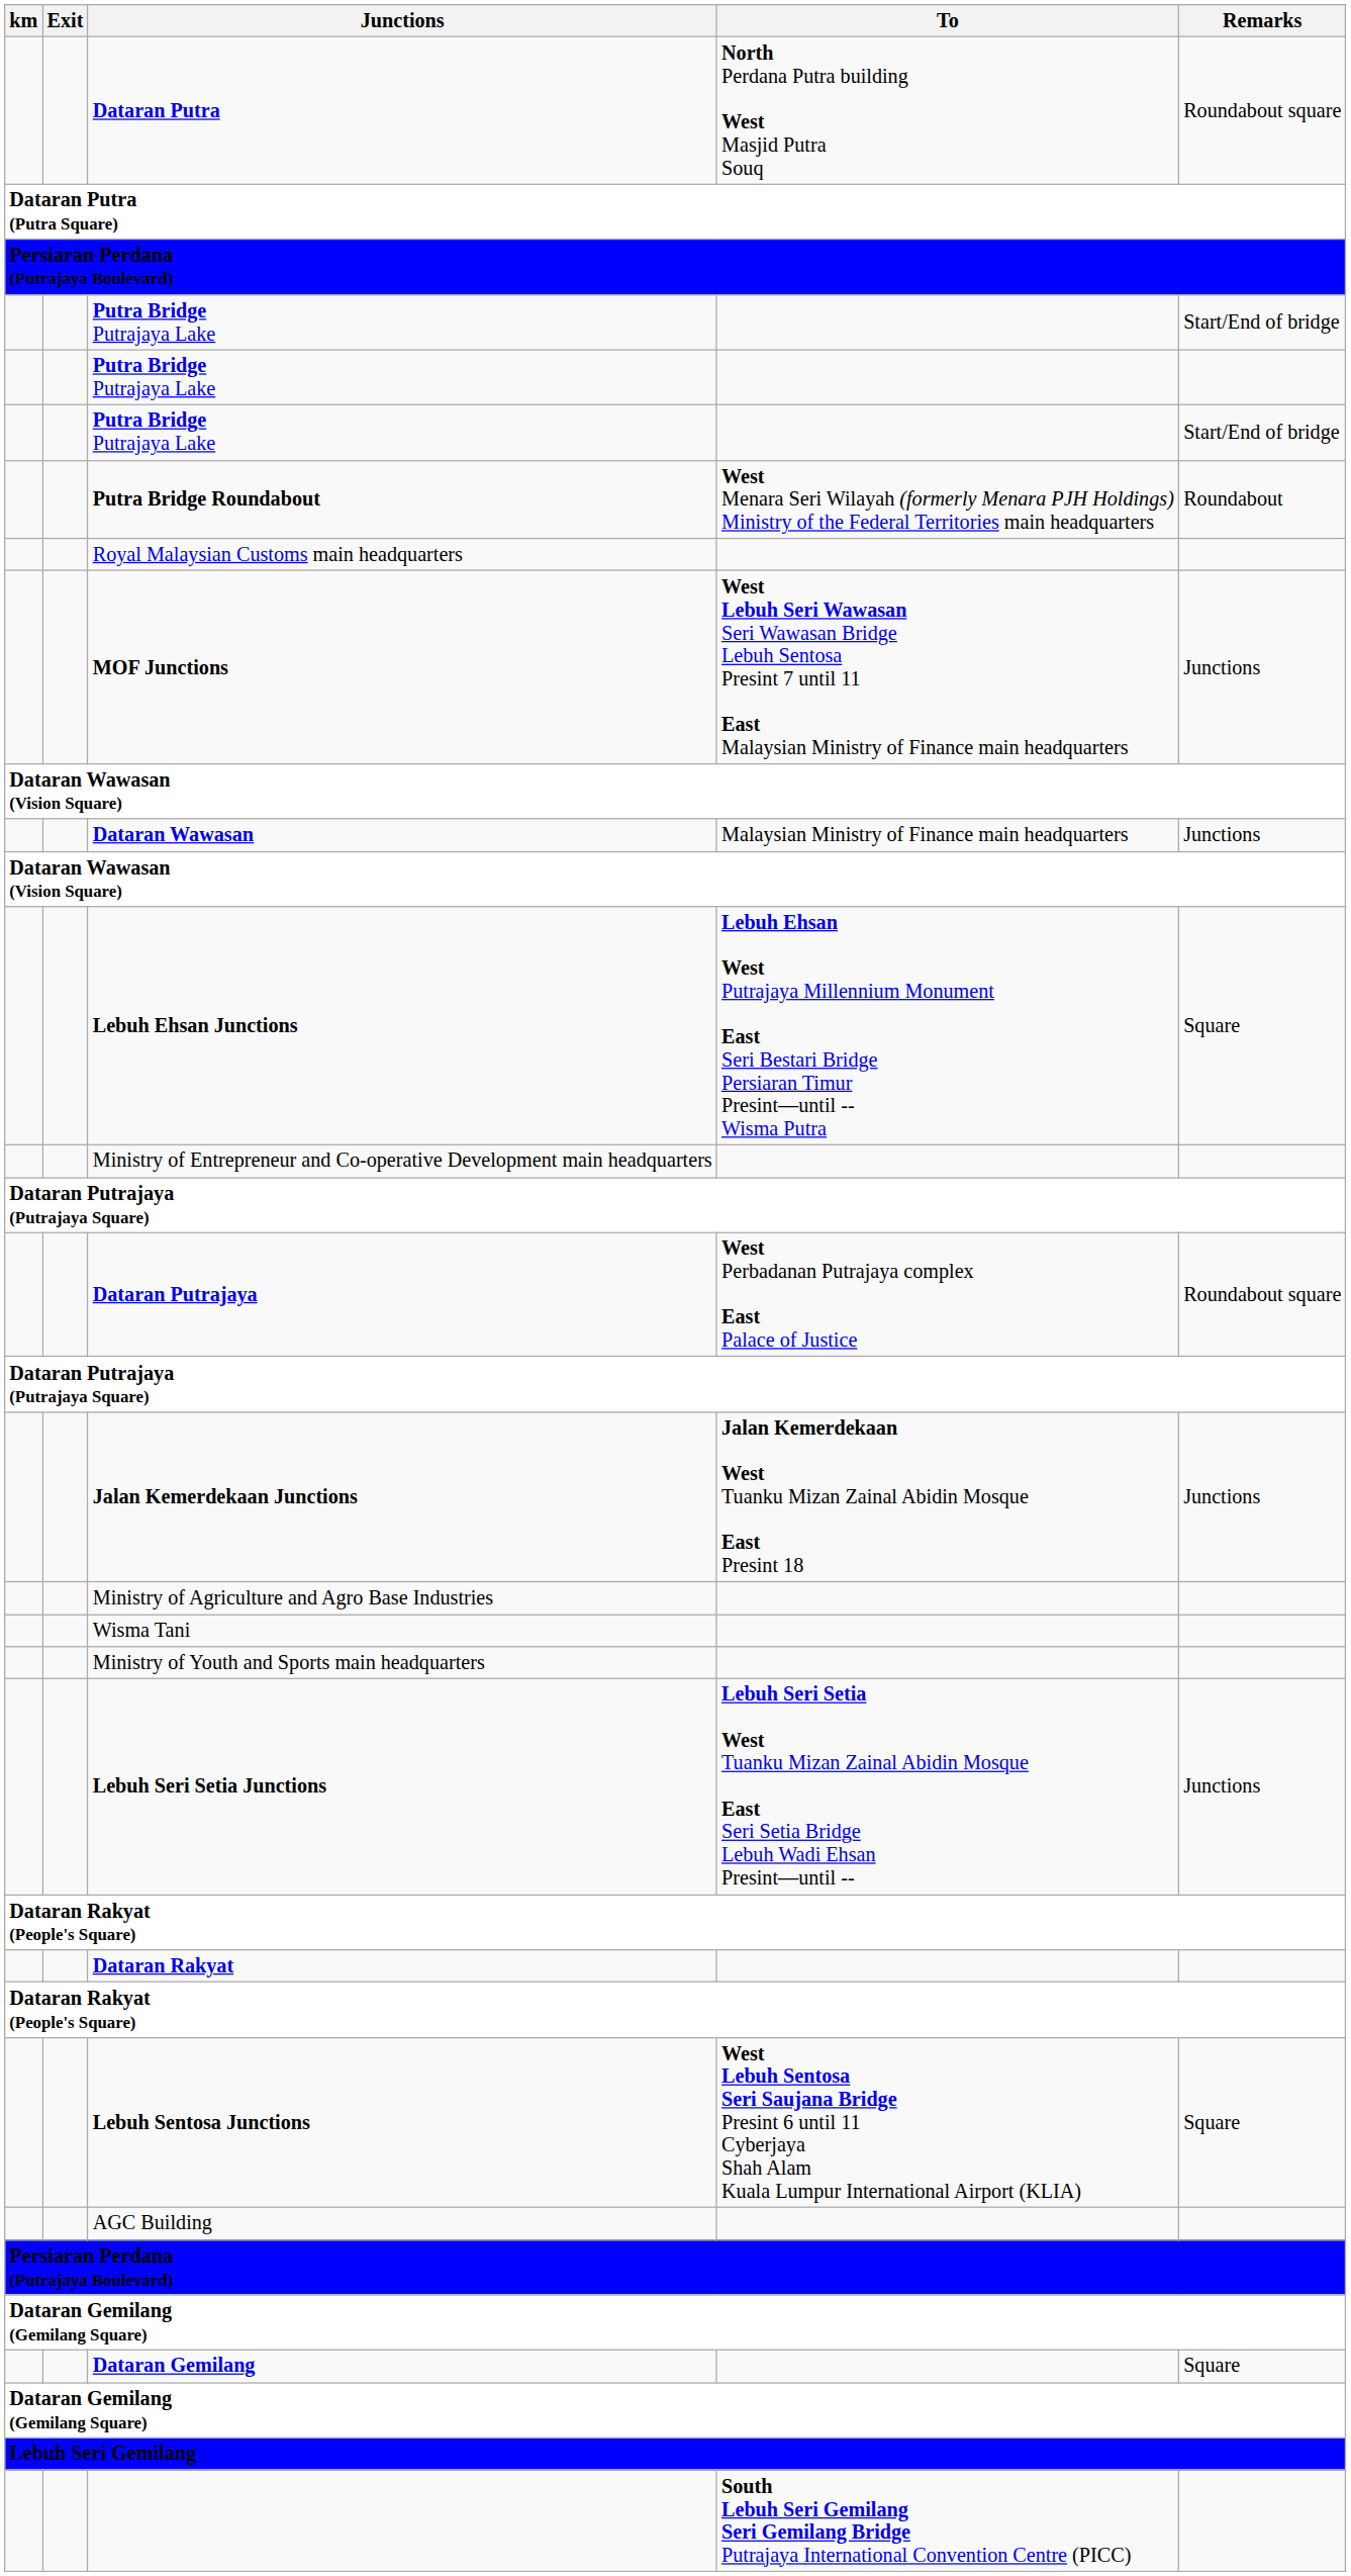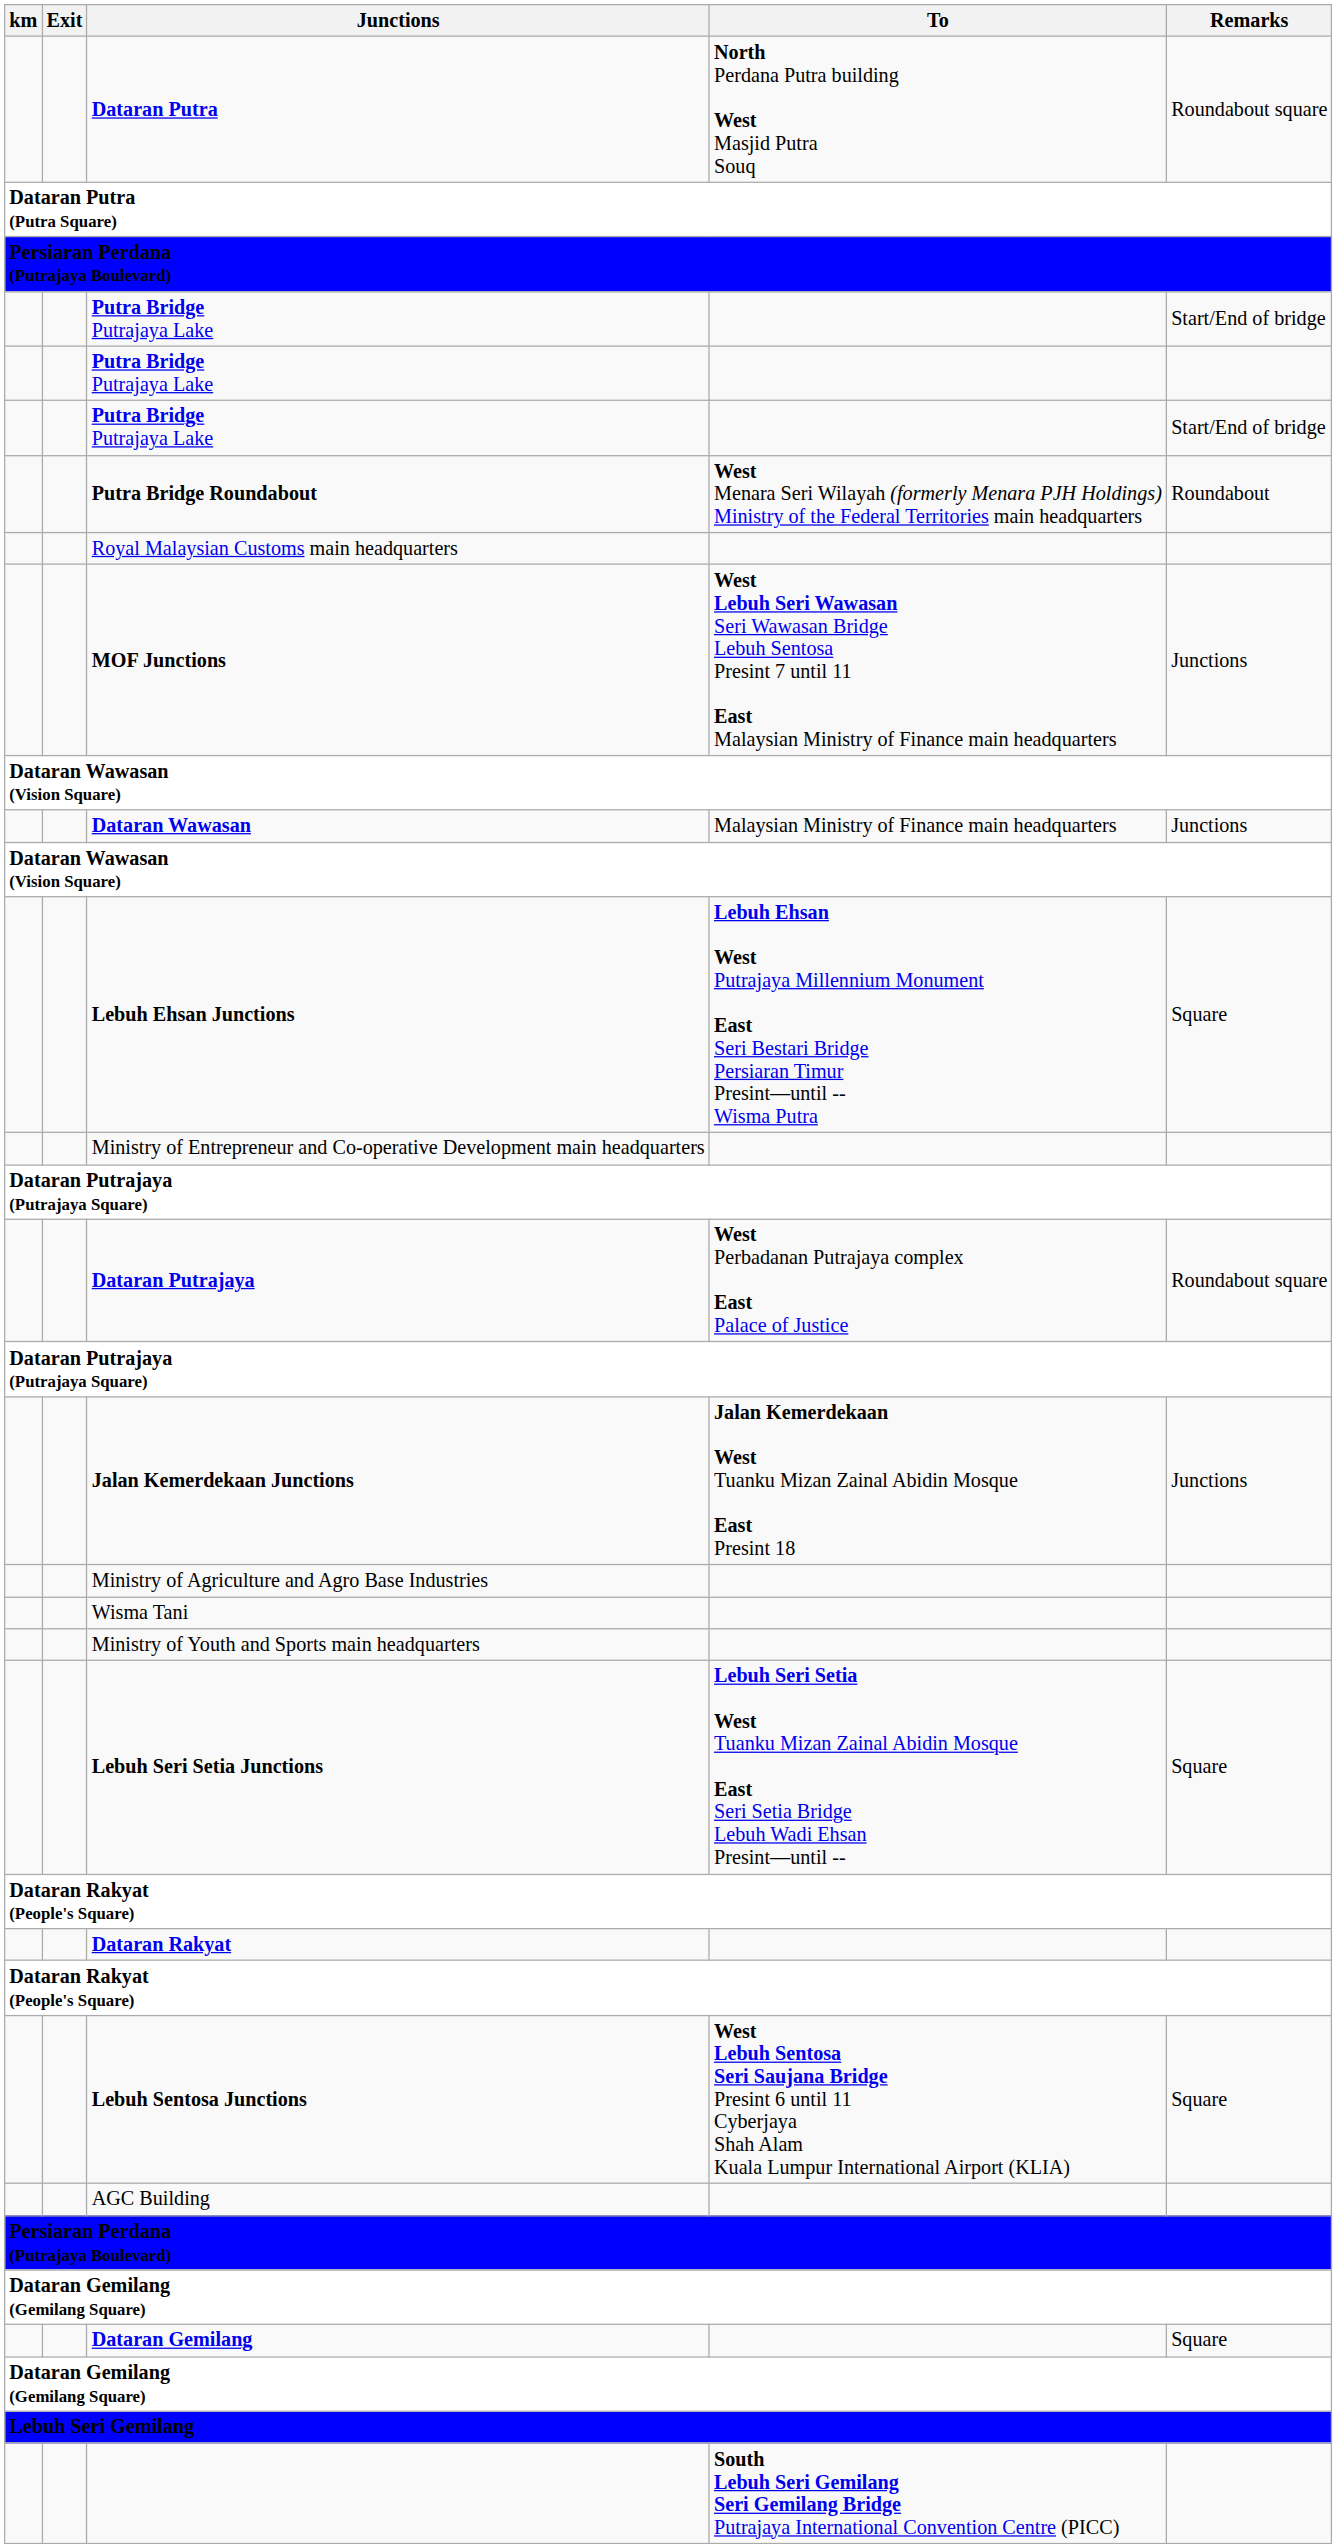Lebuh Seri Setia Junctions | Remarks: Junctions -> Square
